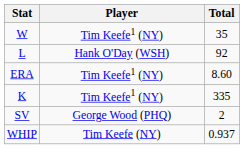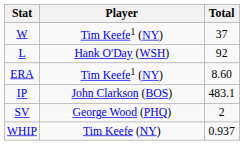W | Total: 35 -> 37
- row: K | Tim Keefe1 (NY) | 335
+ row: IP | John Clarkson (BOS) | 483.1
